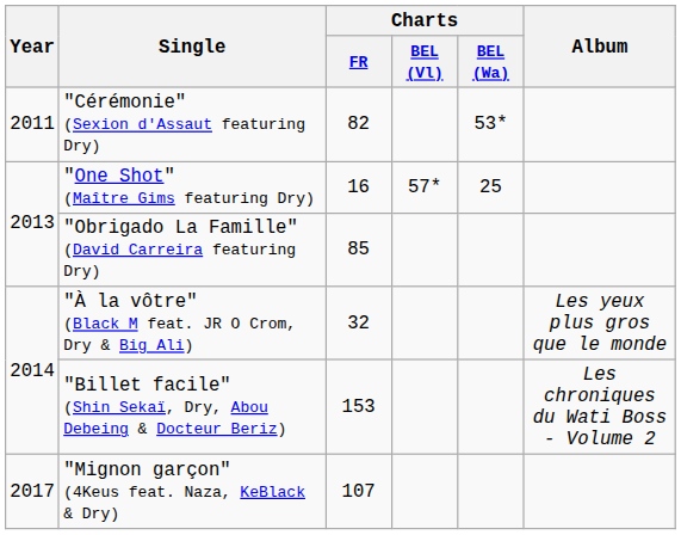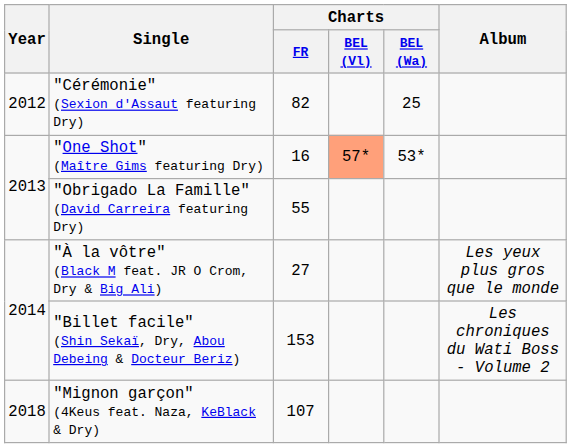"Cérémonie" (Sexion d'Assaut featuring Dry) | Year: 2011 -> 2012
"Cérémonie" (Sexion d'Assaut featuring Dry) | Charts / BEL (Wa): 53* -> 25
"One Shot" (Maître Gims featuring Dry) | Charts / BEL (Vl): no background -> lightsalmon background
"One Shot" (Maître Gims featuring Dry) | Charts / BEL (Wa): 25 -> 53*
"Obrigado La Famille" (David Carreira featuring Dry) | Charts / FR: 85 -> 55
"À la vôtre" (Black M feat. JR O Crom, Dry & Big Ali) | Charts / FR: 32 -> 27
"Mignon garçon" (4Keus feat. Naza, KeBlack & Dry) | Year: 2017 -> 2018
